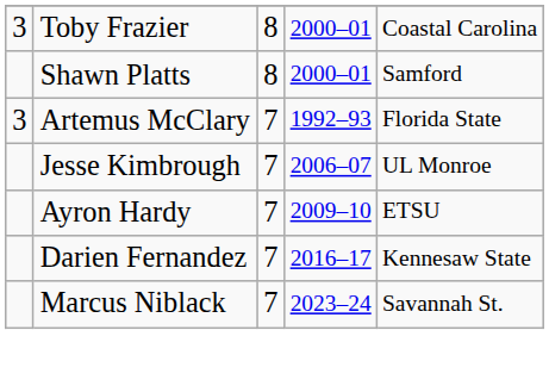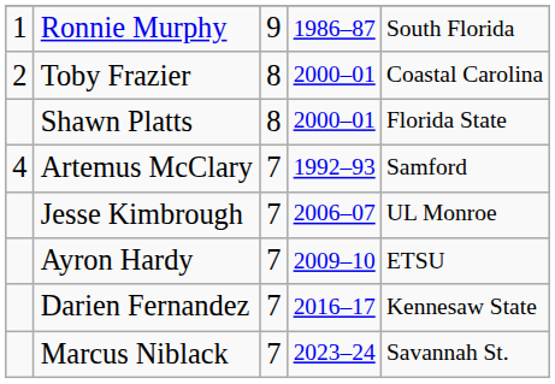+ row: 1 | Ronnie Murphy | 9 | 1986–87 | South Florida
Toby Frazier | column 1: 3 -> 2
Shawn Platts | column 5: Samford -> Florida State
Artemus McClary | column 1: 3 -> 4
Artemus McClary | column 5: Florida State -> Samford
